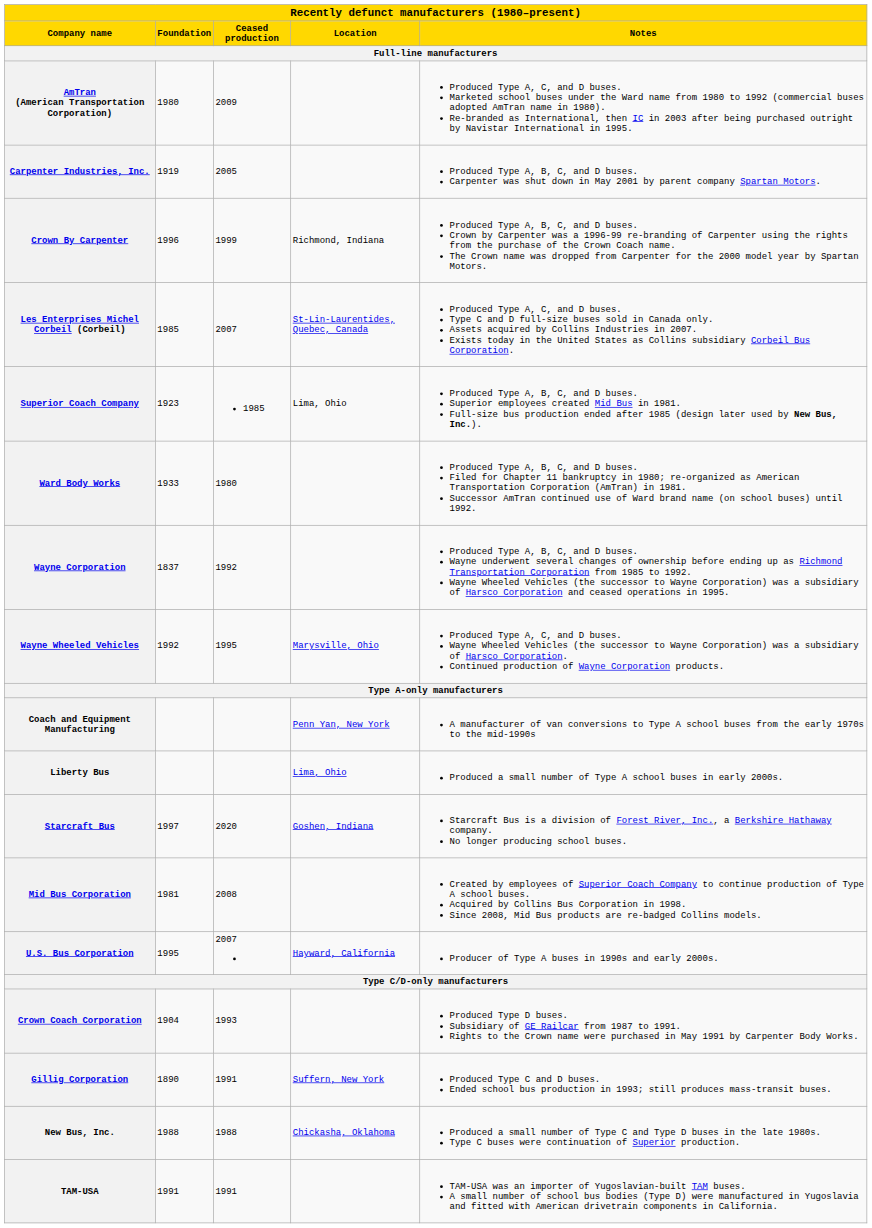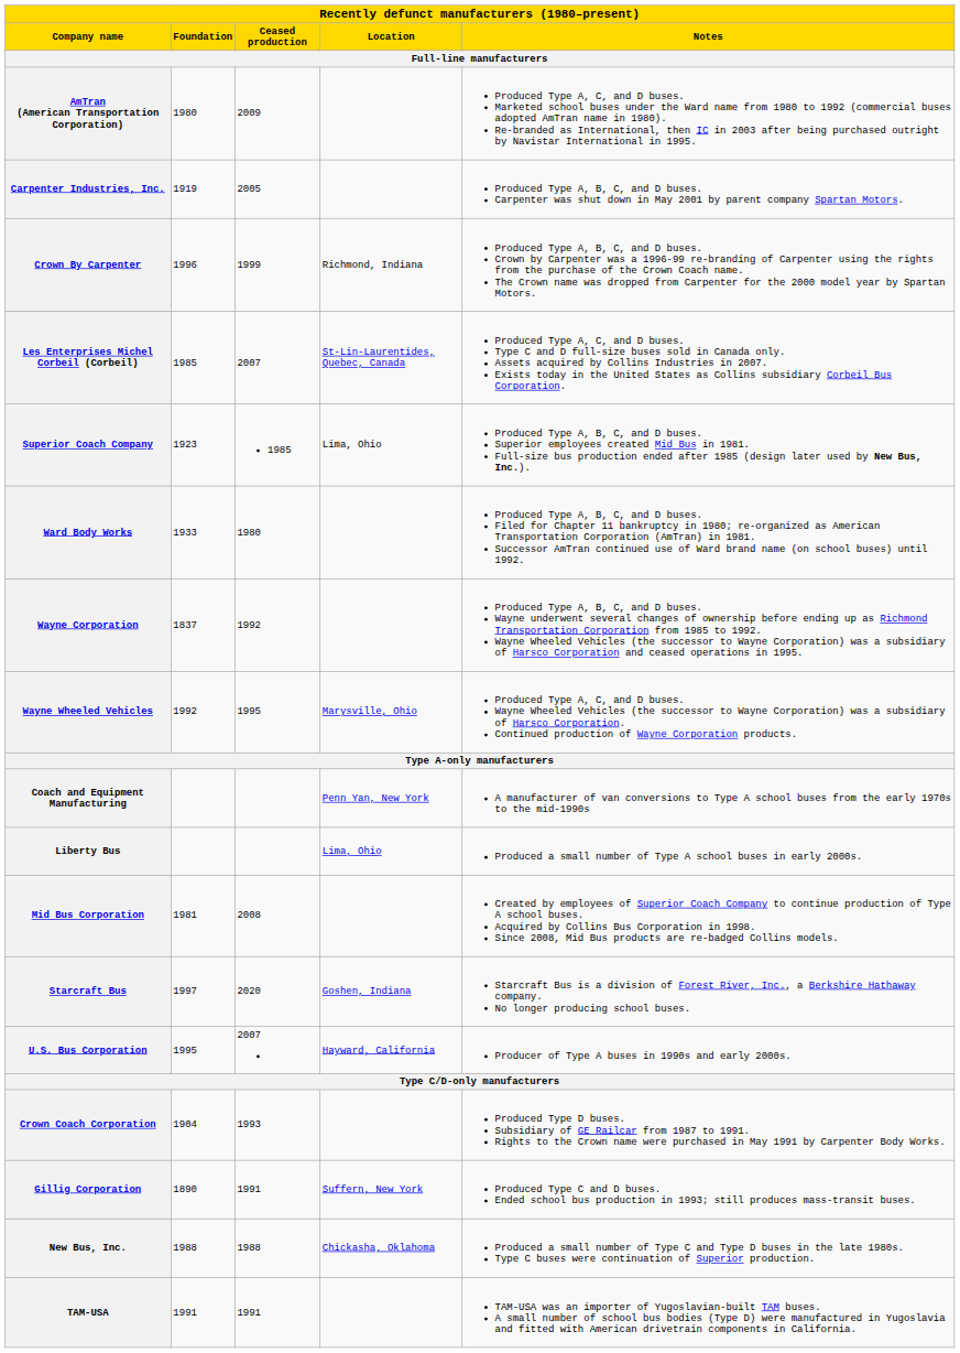rows swapped: Mid Bus Corporation <-> Starcraft Bus
